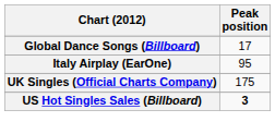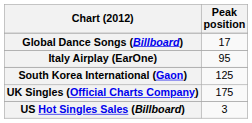+ row: South Korea International (Gaon) | 125
US Hot Singles Sales (Billboard) | Peak position: bold -> normal
